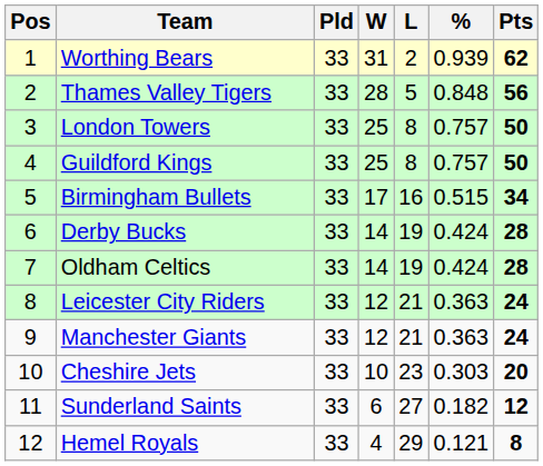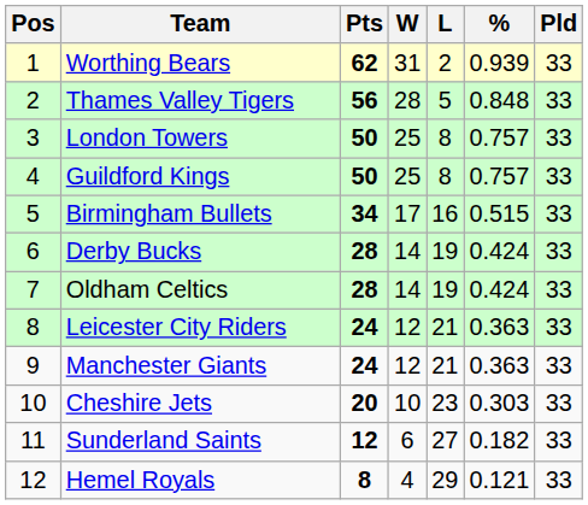columns swapped: Pld <-> Pts
